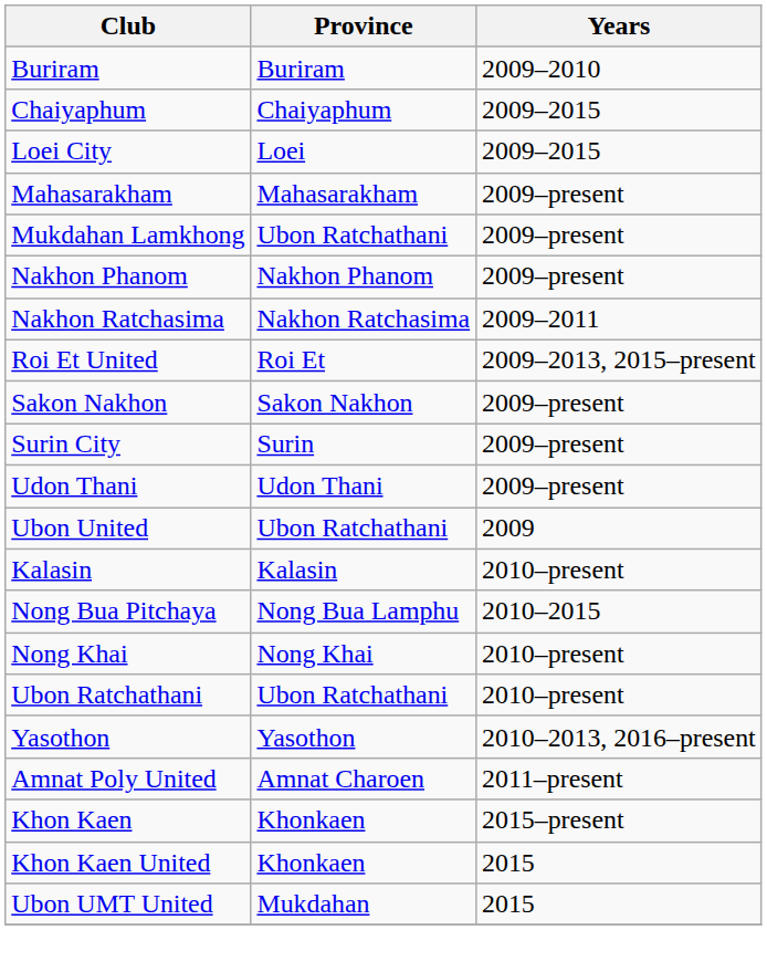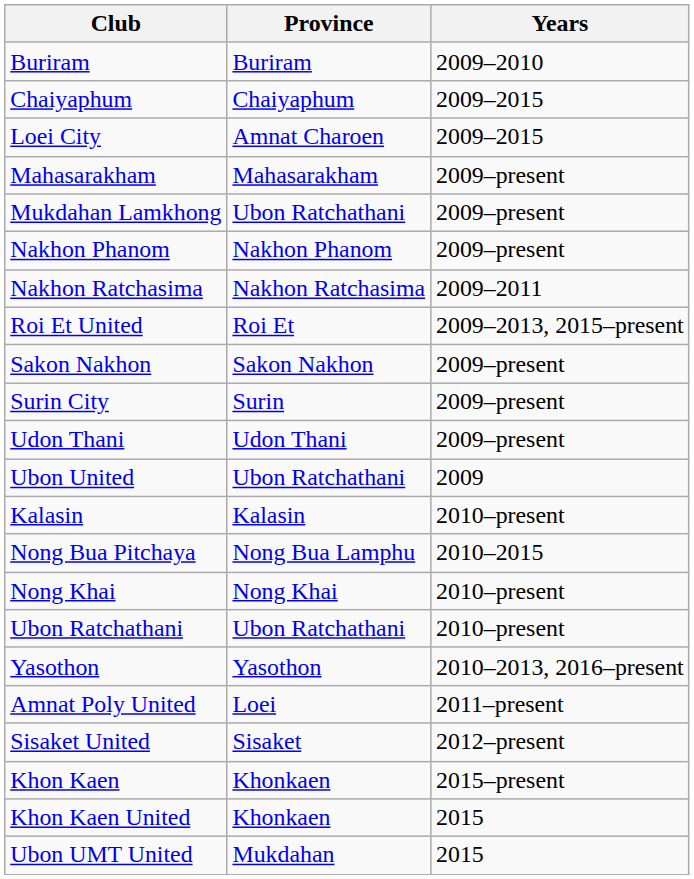Loei City | Province: Loei -> Amnat Charoen
Amnat Poly United | Province: Amnat Charoen -> Loei
+ row: Sisaket United | Sisaket | 2012–present
